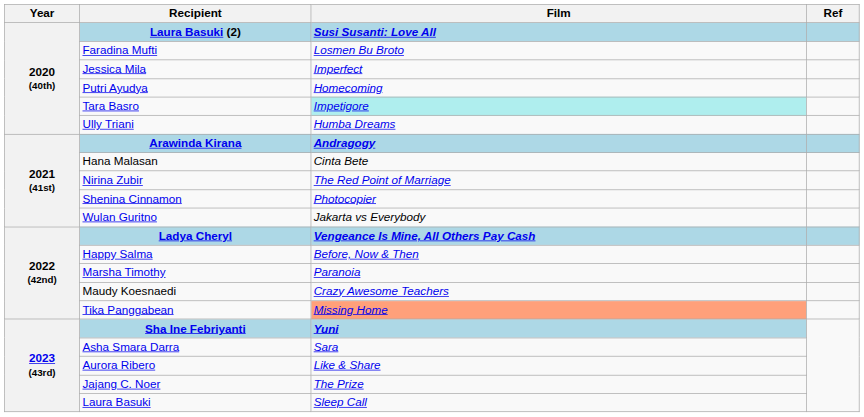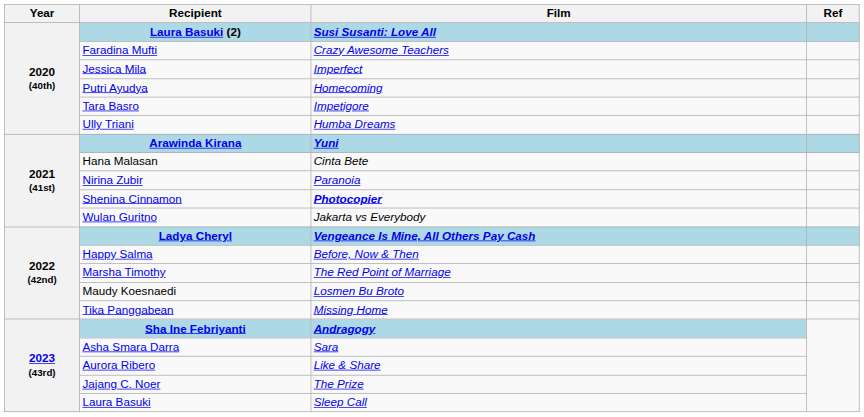Faradina Mufti | Film: Losmen Bu Broto -> Crazy Awesome Teachers
Tara Basro | Film: paleturquoise background -> no background
Arawinda Kirana | Film: Andragogy -> Yuni
Nirina Zubir | Film: The Red Point of Marriage -> Paranoia
Shenina Cinnamon | Film: normal -> bold
Marsha Timothy | Film: Paranoia -> The Red Point of Marriage
Maudy Koesnaedi | Film: Crazy Awesome Teachers -> Losmen Bu Broto
Tika Panggabean | Film: lightsalmon background -> no background
Sha Ine Febriyanti | Film: Yuni -> Andragogy
